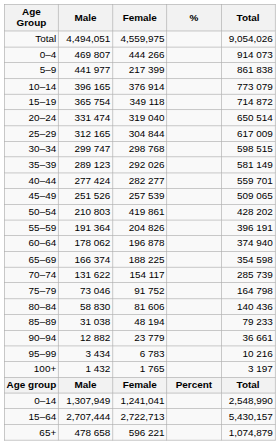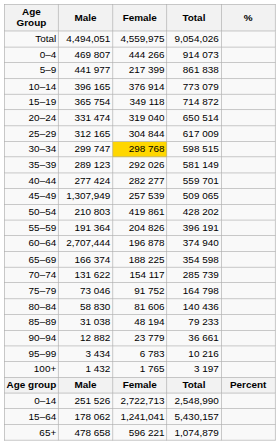columns swapped: Total <-> %
30–34 | Female: no background -> gold background
45–49 | Male: 251 526 -> 1,307,949
60–64 | Male: 178 062 -> 2,707,444
0–14 | Male: 1,307,949 -> 251 526
0–14 | Female: 1,241,041 -> 2,722,713
15–64 | Male: 2,707,444 -> 178 062
15–64 | Female: 2,722,713 -> 1,241,041
